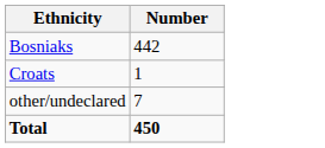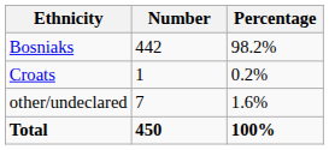+ column: Percentage | 98.2% | 0.2% | 1.6% | 100%
